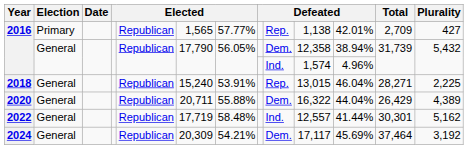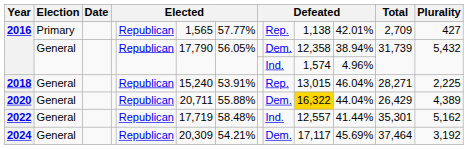2020 | column 10: no background -> gold background
2022 | Total: 30,301 -> 35,301
